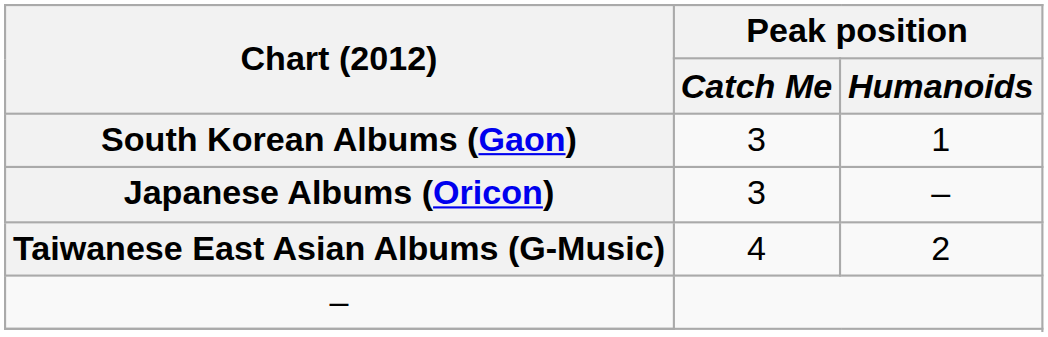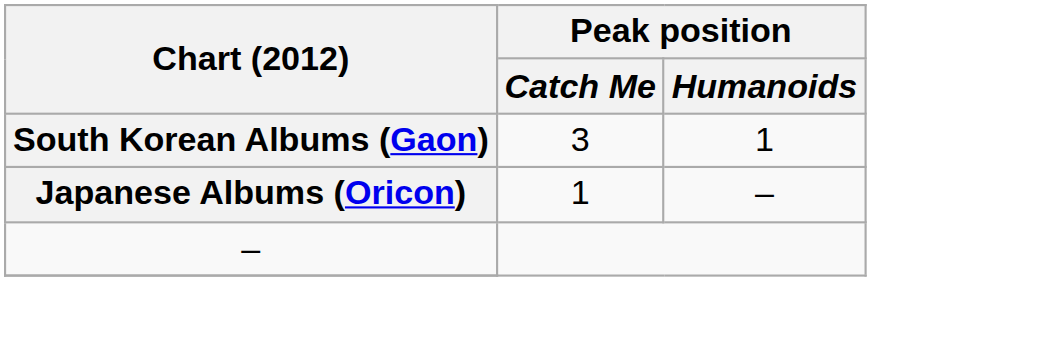Japanese Albums (Oricon) | Peak position / Catch Me: 3 -> 1
- row: Taiwanese East Asian Albums (G-Music) | 4 | 2
